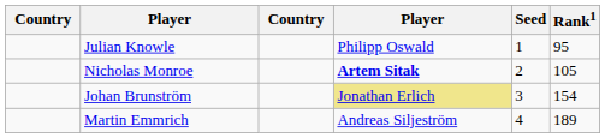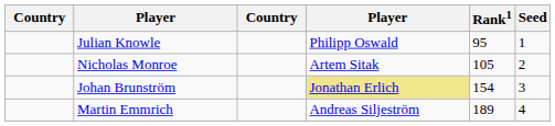columns swapped: Rank1 <-> Seed
Nicholas Monroe | column 4: bold -> normal
